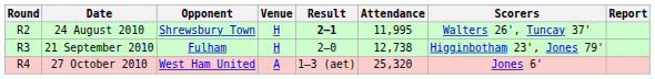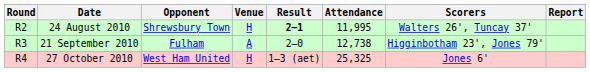21 September 2010 | Venue: H -> A
27 October 2010 | Venue: A -> H
27 October 2010 | Attendance: 25,320 -> 25,325
